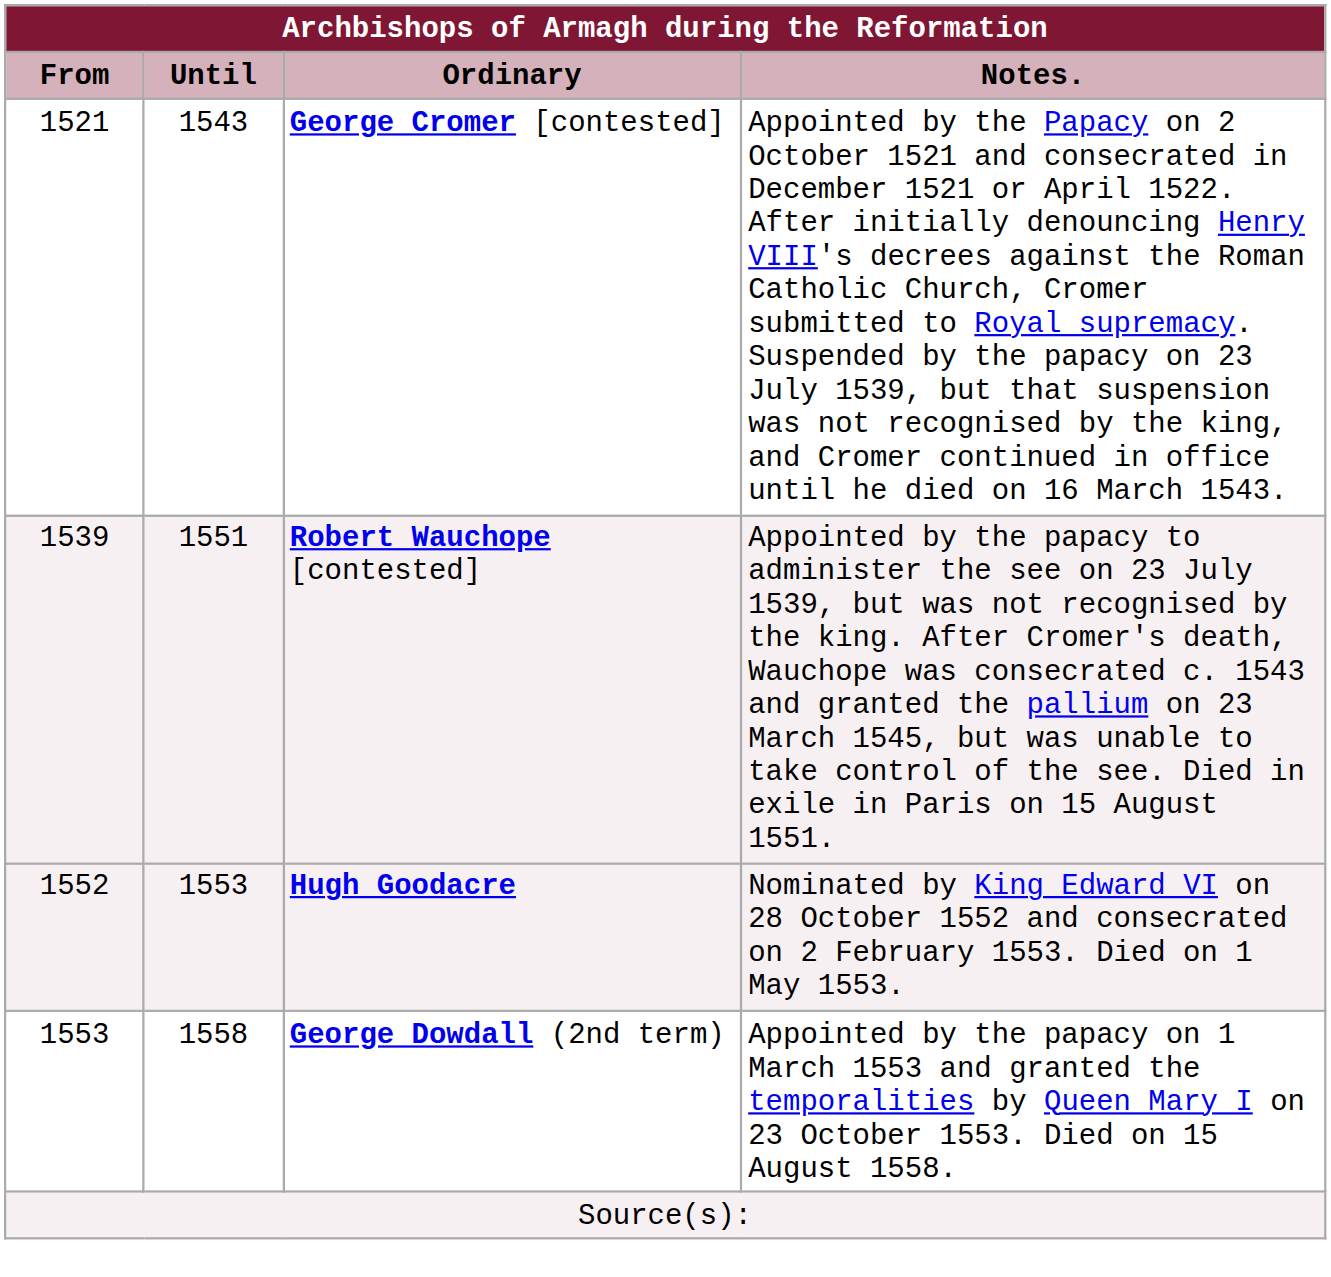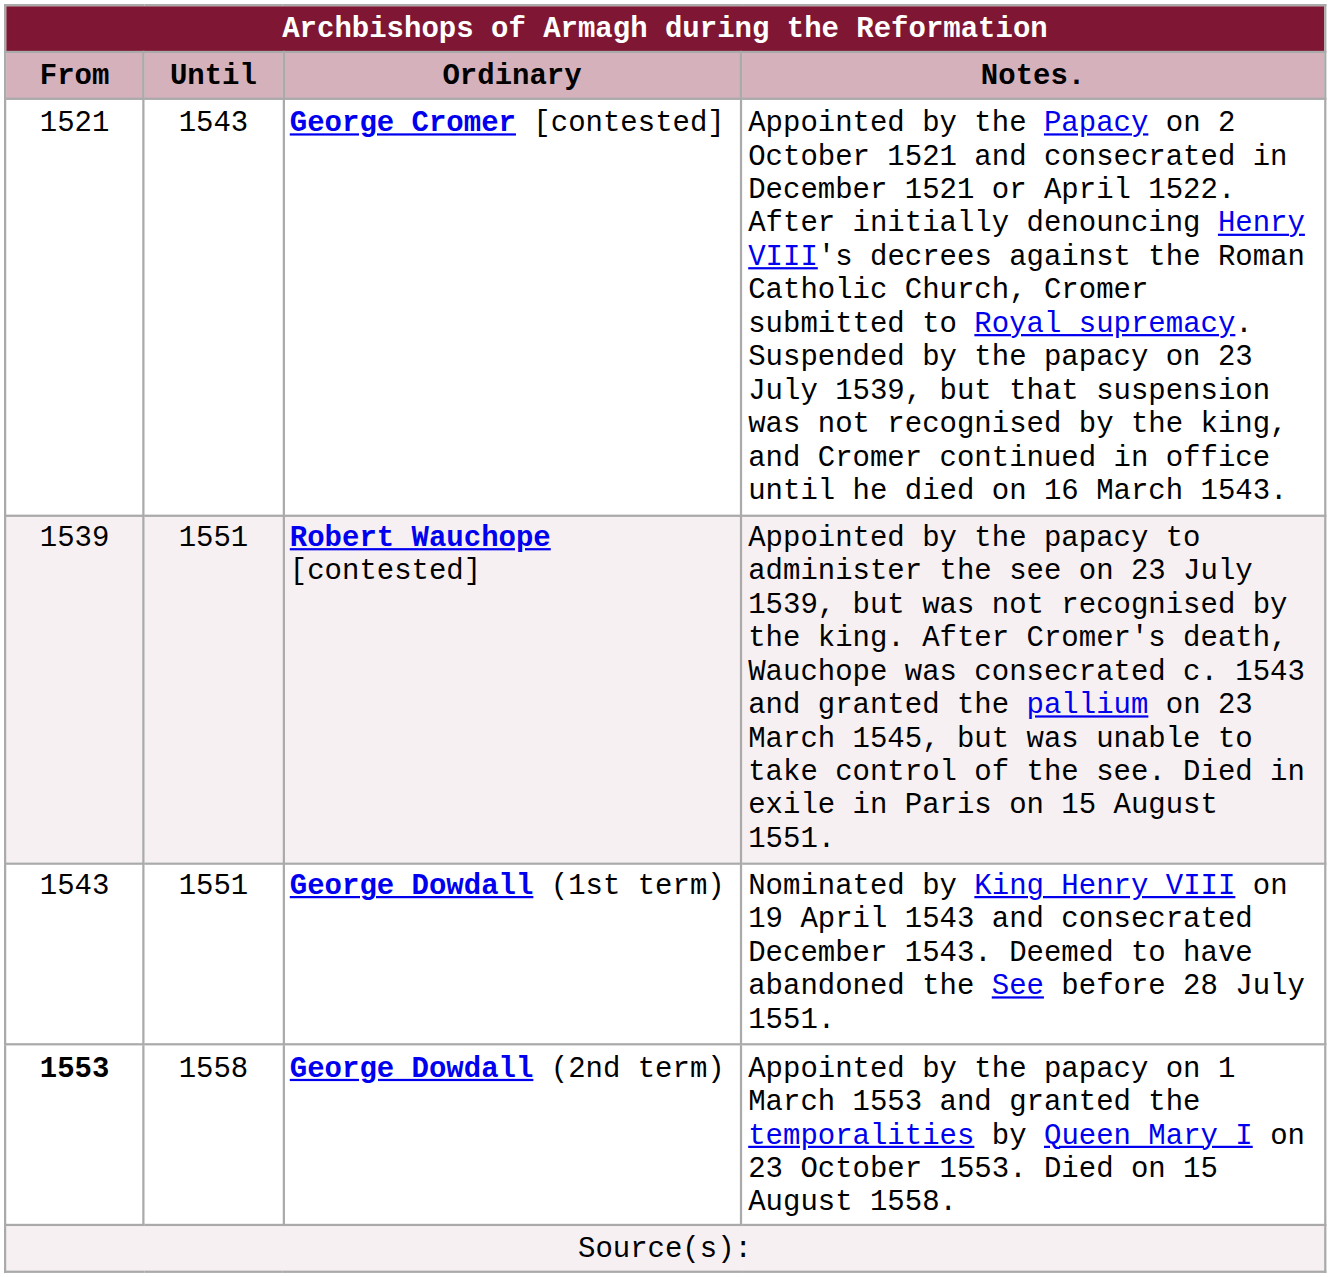+ row: 1543 | 1551 | George Dowdall (1st term) | Nominated by King Henry VIII on 19 April 1543 and consecrated December 1543. Deemed to have abandoned the See before 28 July 1551.
- row: 1552 | 1553 | Hugh Goodacre | Nominated by King Edward VI on 28 October 1552 and consecrated on 2 February 1553. Died on 1 May 1553.
George Dowdall (2nd term) | From: normal -> bold
